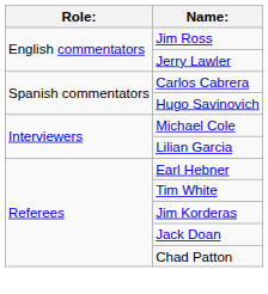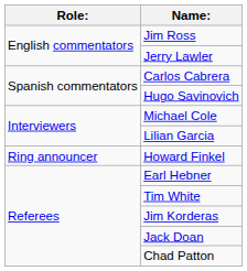+ row: Ring announcer | Howard Finkel
